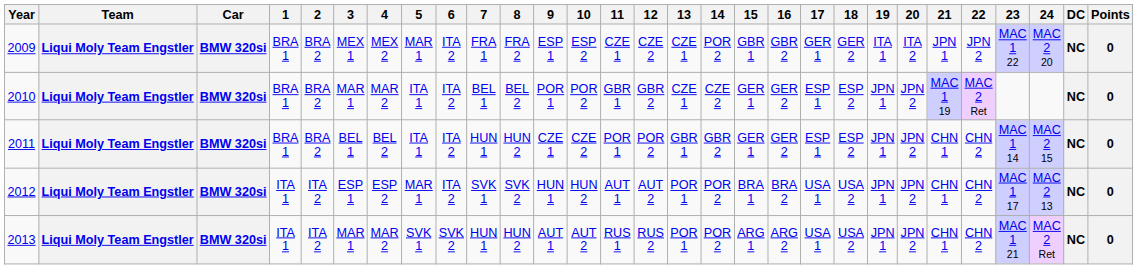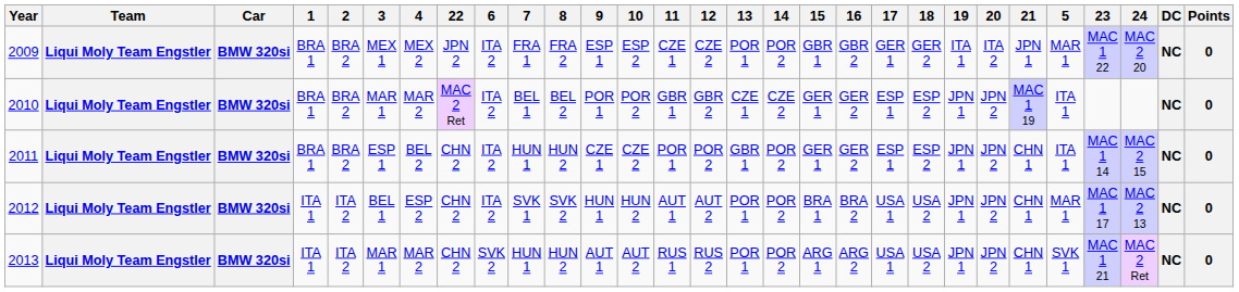columns swapped: 5 <-> 22
2009 | 13: CZE 1 -> POR 1
2011 | 3: BEL 1 -> ESP 1
2011 | 14: GBR 2 -> POR 2
2012 | 3: ESP 1 -> BEL 1
